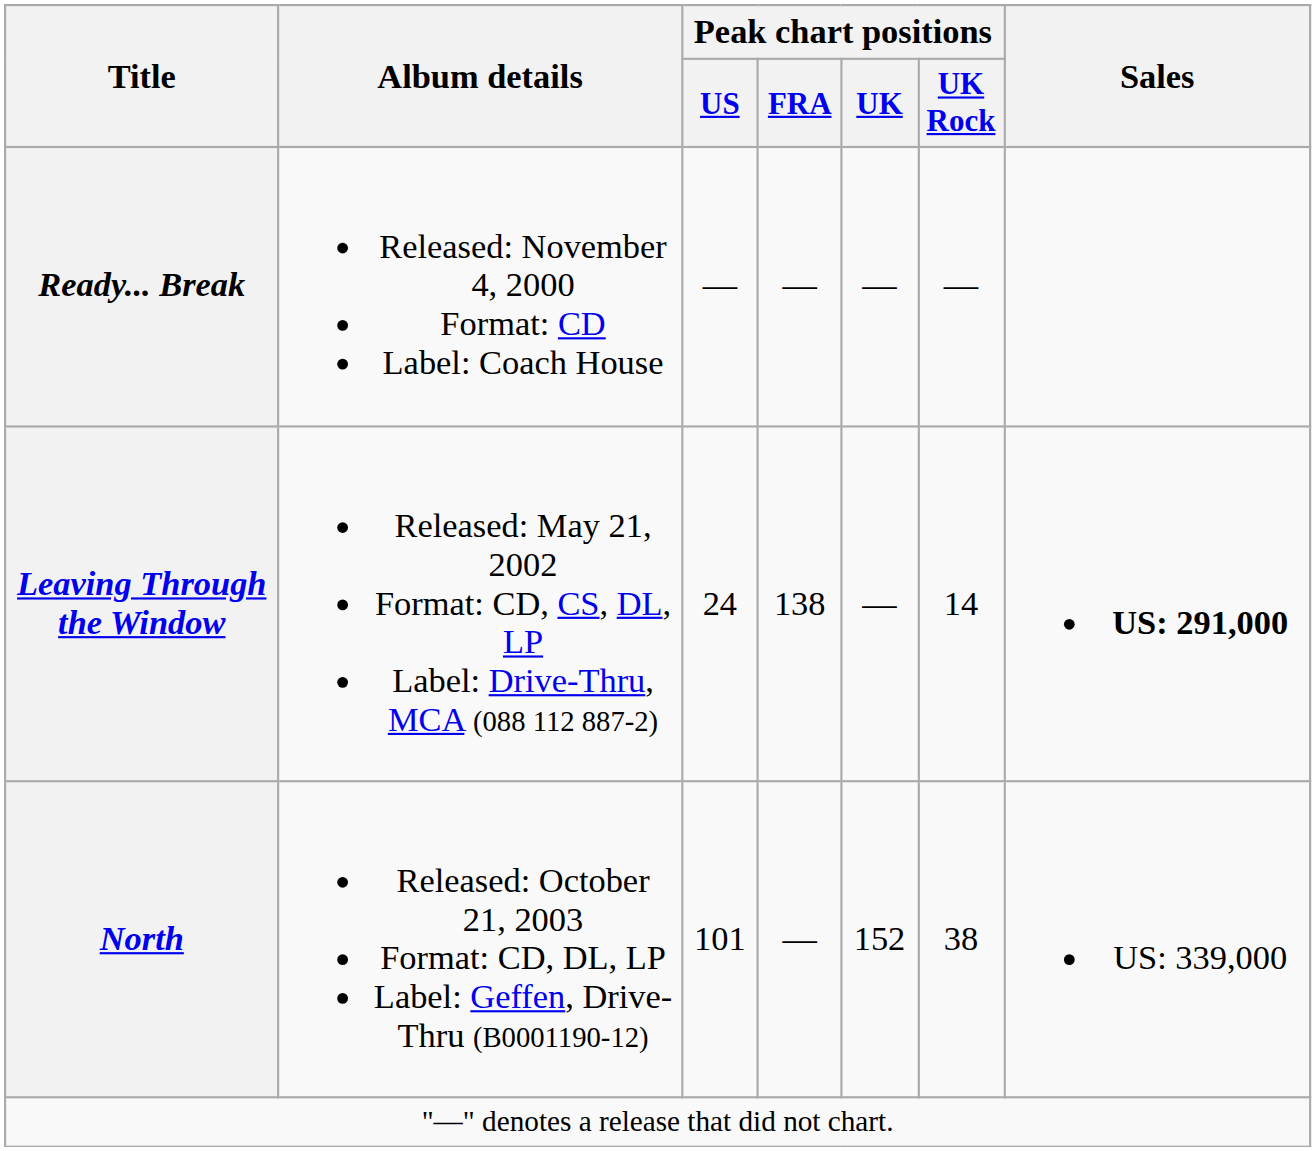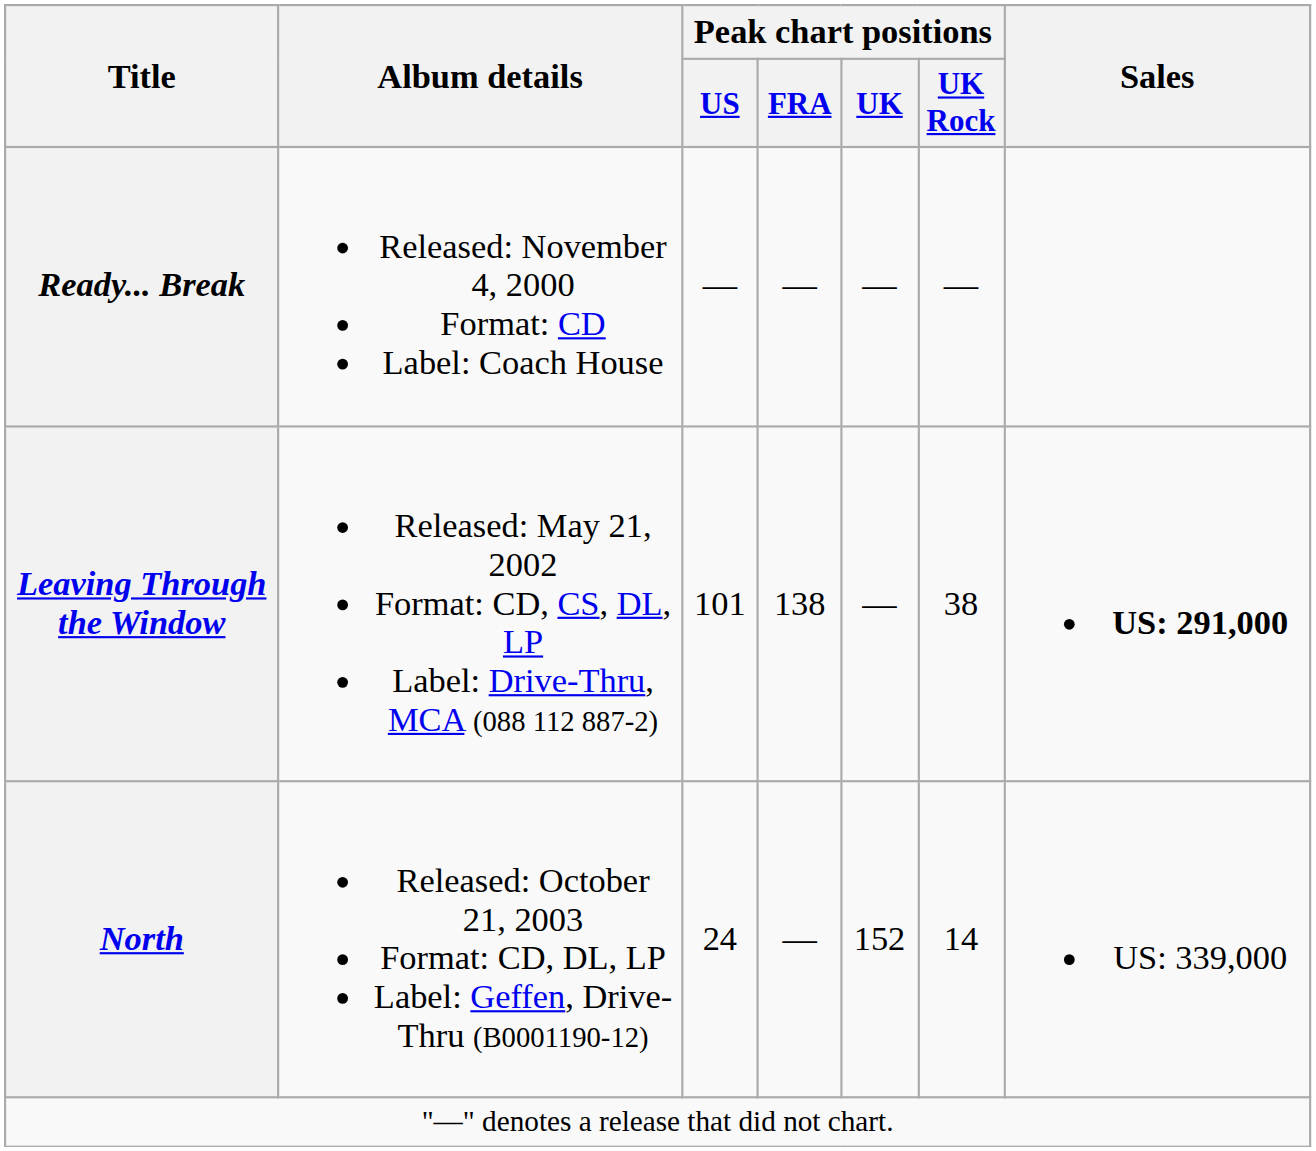Leaving Through the Window | Peak chart positions / US: 24 -> 101
Leaving Through the Window | Peak chart positions / UK Rock: 14 -> 38
North | Peak chart positions / US: 101 -> 24
North | Peak chart positions / UK Rock: 38 -> 14
